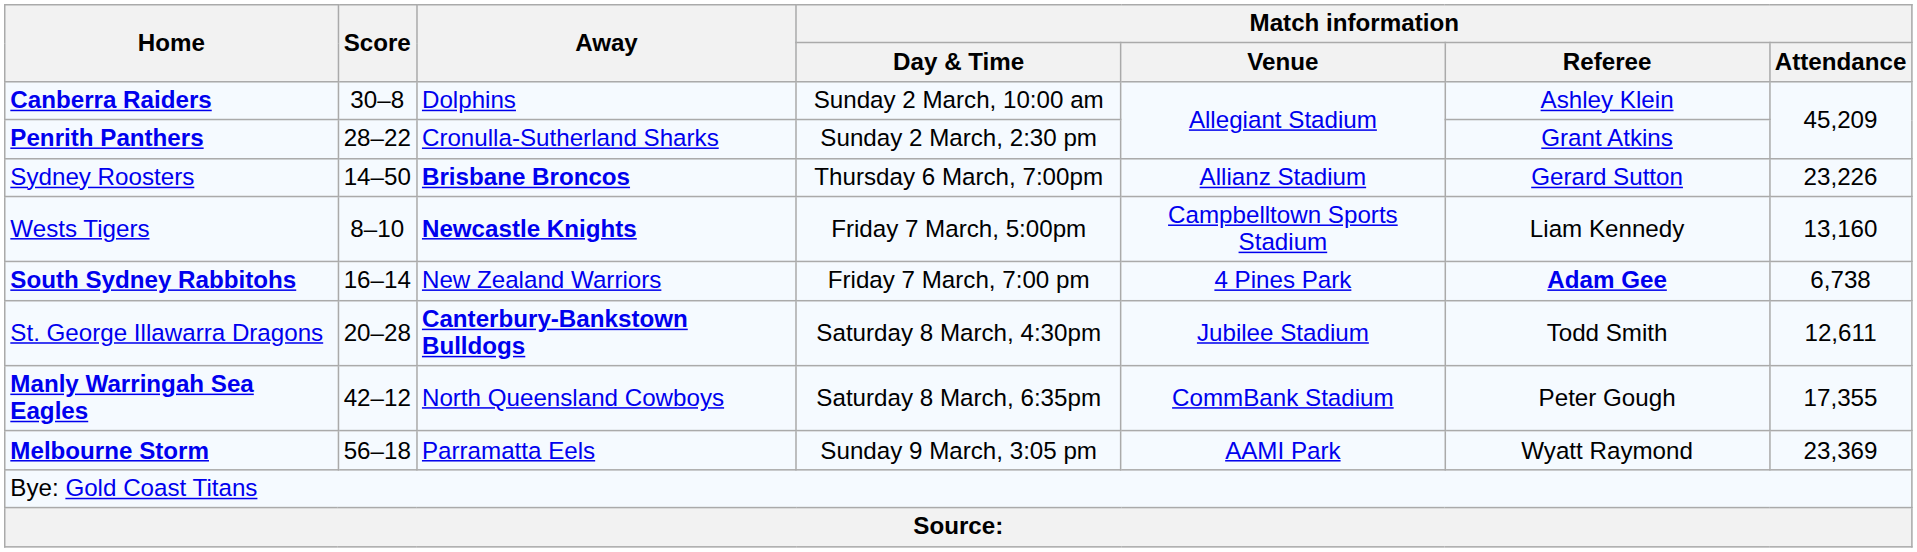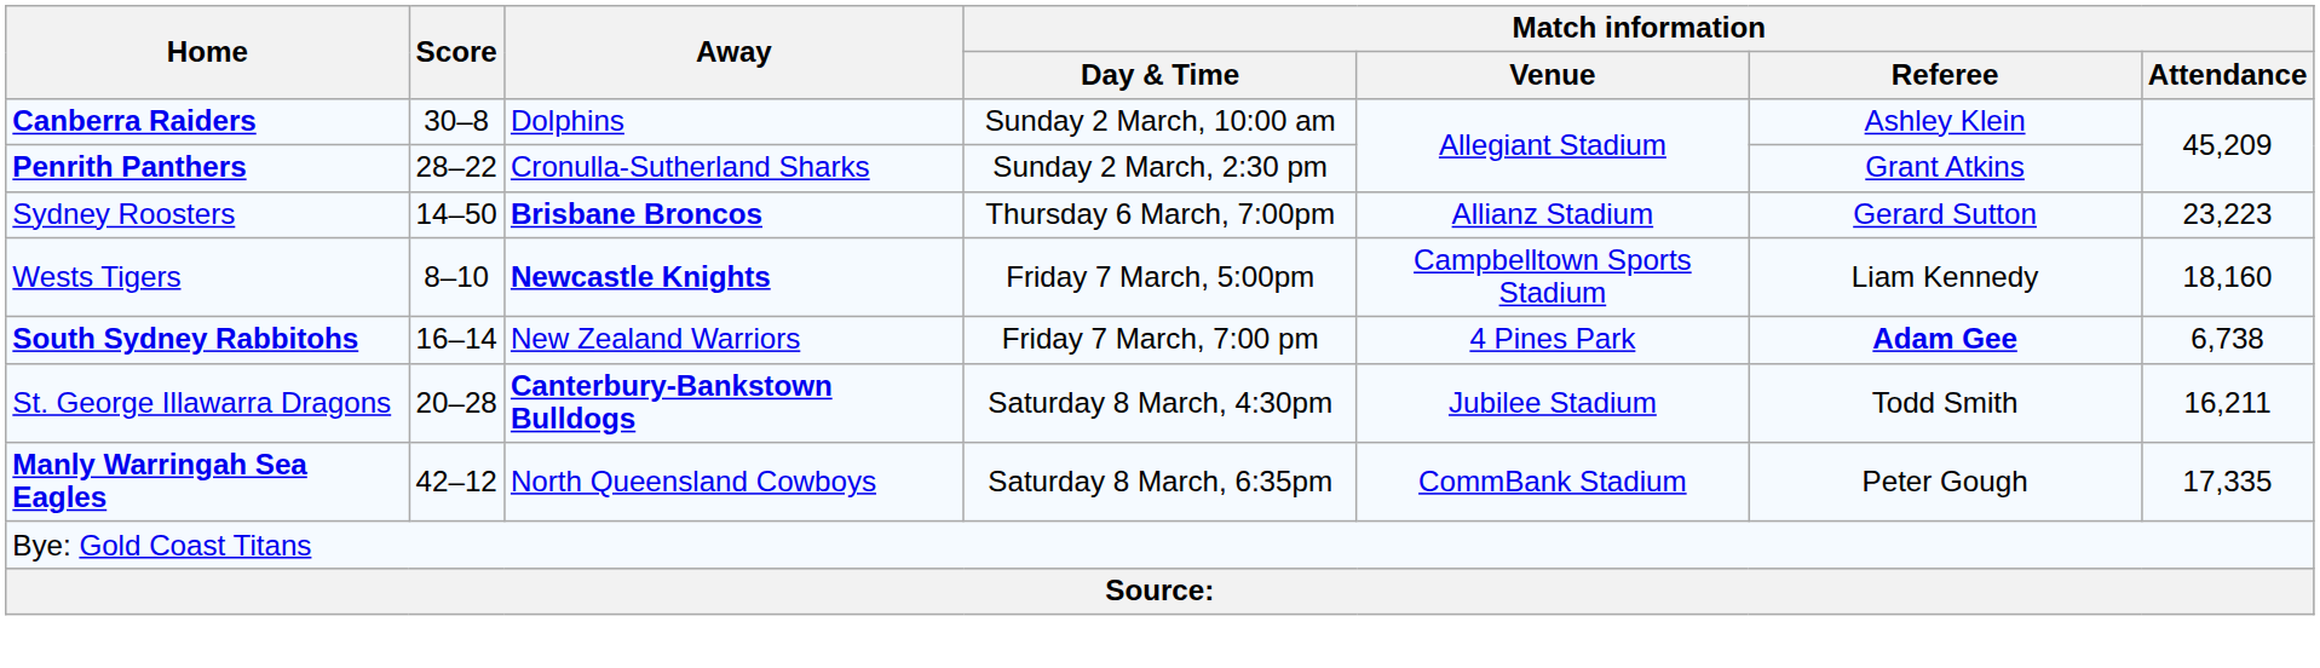Sydney Roosters | Match information / Attendance: 23,226 -> 23,223
Wests Tigers | Match information / Attendance: 13,160 -> 18,160
St. George Illawarra Dragons | Match information / Attendance: 12,611 -> 16,211
Manly Warringah Sea Eagles | Match information / Attendance: 17,355 -> 17,335
- row: Melbourne Storm | 56–18 | Parramatta Eels | Sunday 9 March, 3:05 pm | AAMI Park | Wyatt Raymond | 23,369
